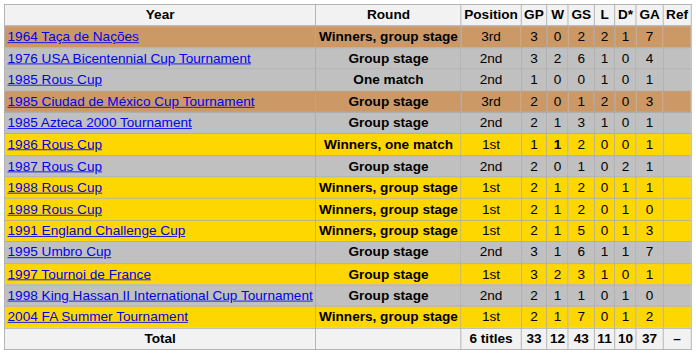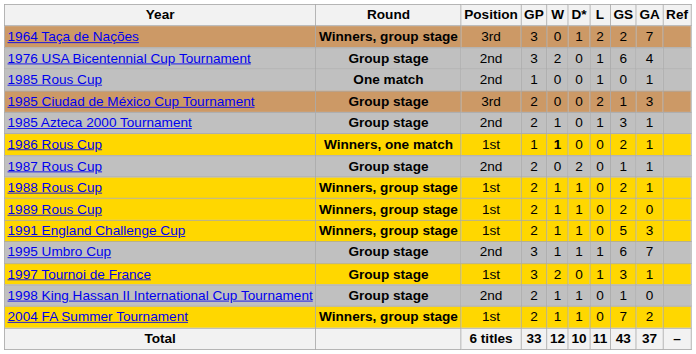columns swapped: D* <-> GS
